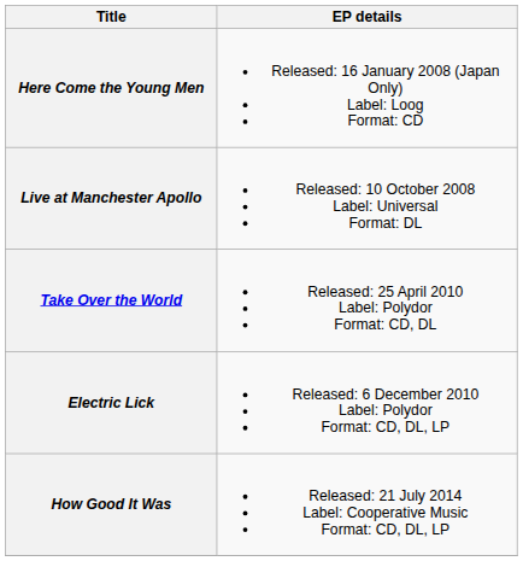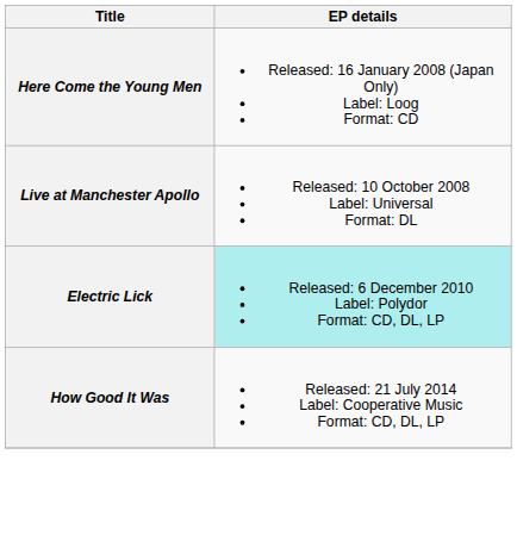- row: Take Over the World | Released: 25 April 2010 Label: Polydor Format: CD, DL
Electric Lick | EP details: no background -> paleturquoise background
